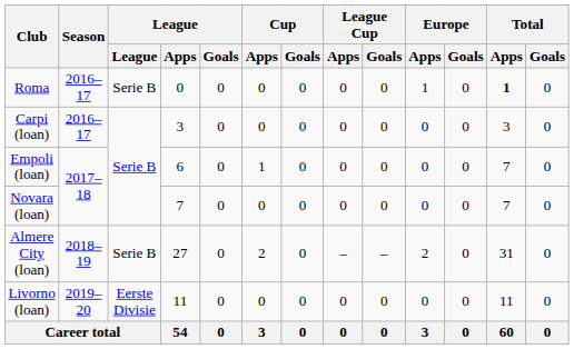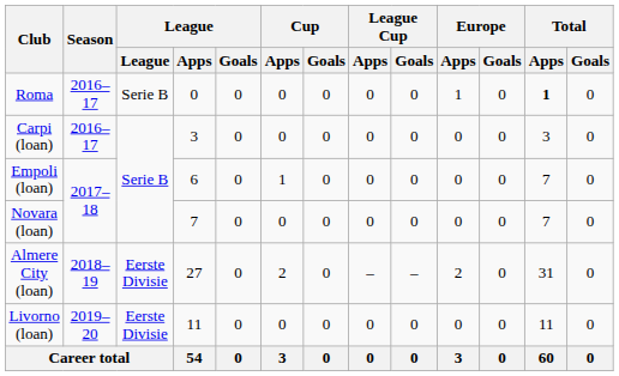Almere City (loan) | League: Serie B -> Eerste Divisie
